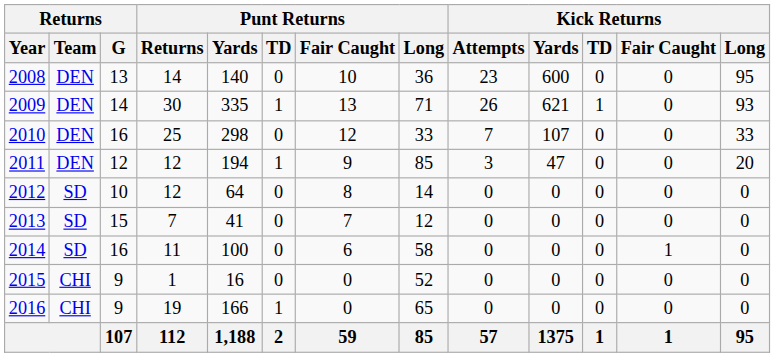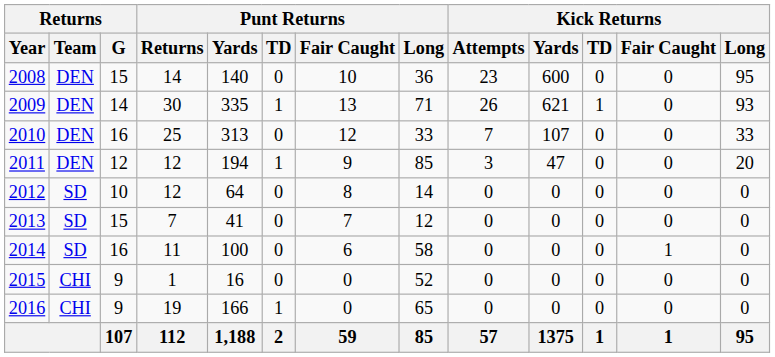2008 | Returns / G: 13 -> 15
2010 | Punt Returns / Yards: 298 -> 313
